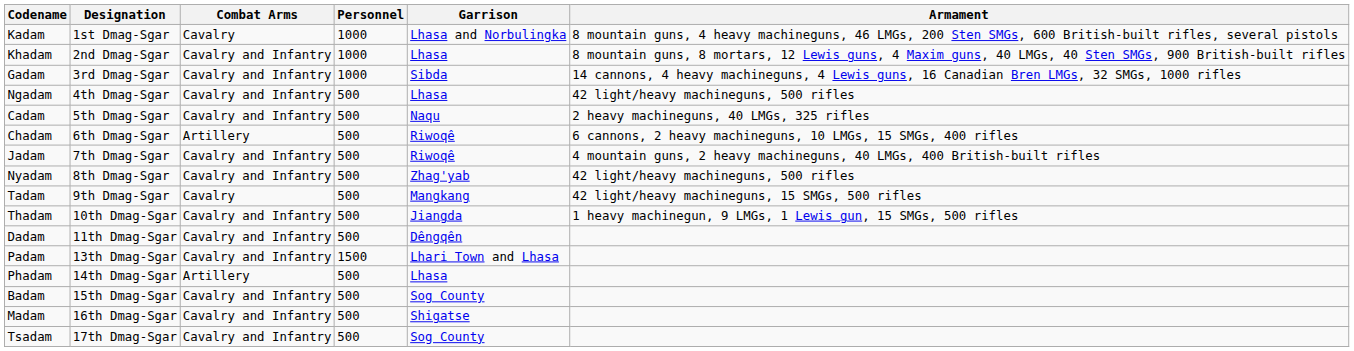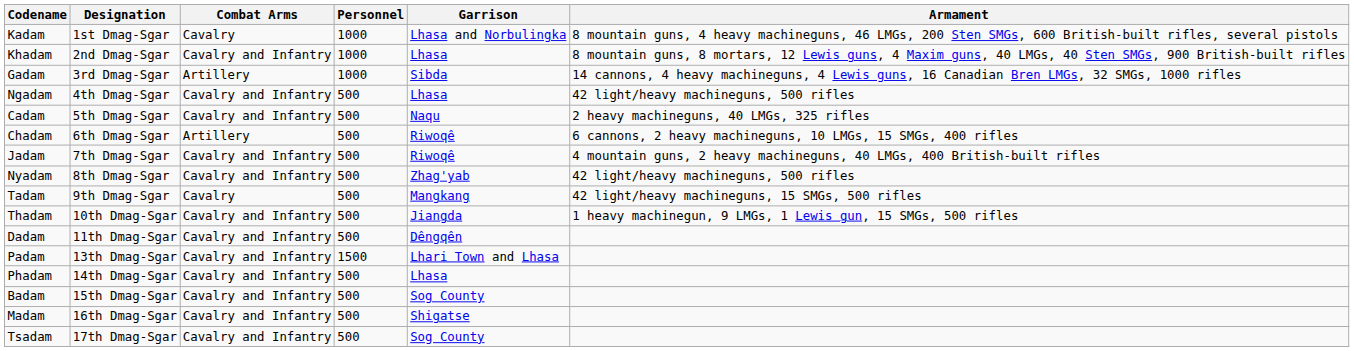Gadam | Combat Arms: Cavalry and Infantry -> Artillery
Phadam | Combat Arms: Artillery -> Cavalry and Infantry
